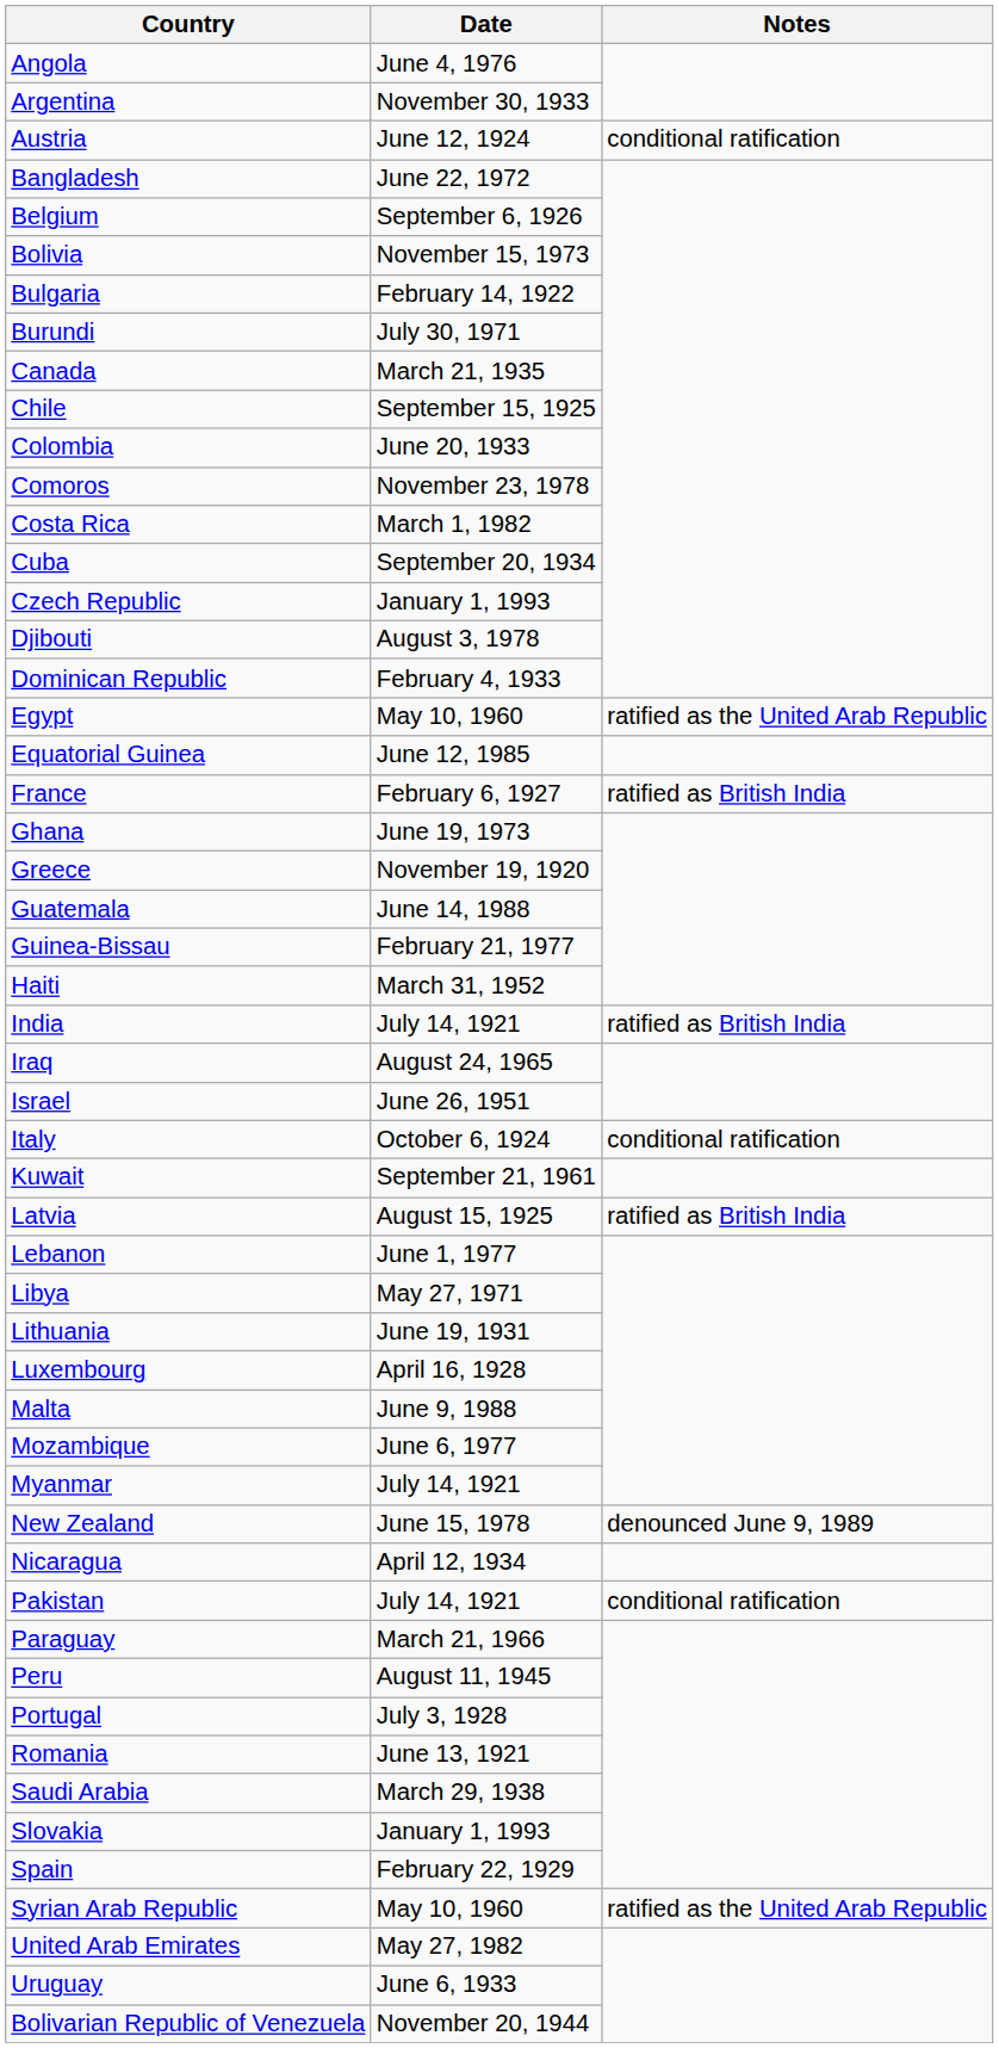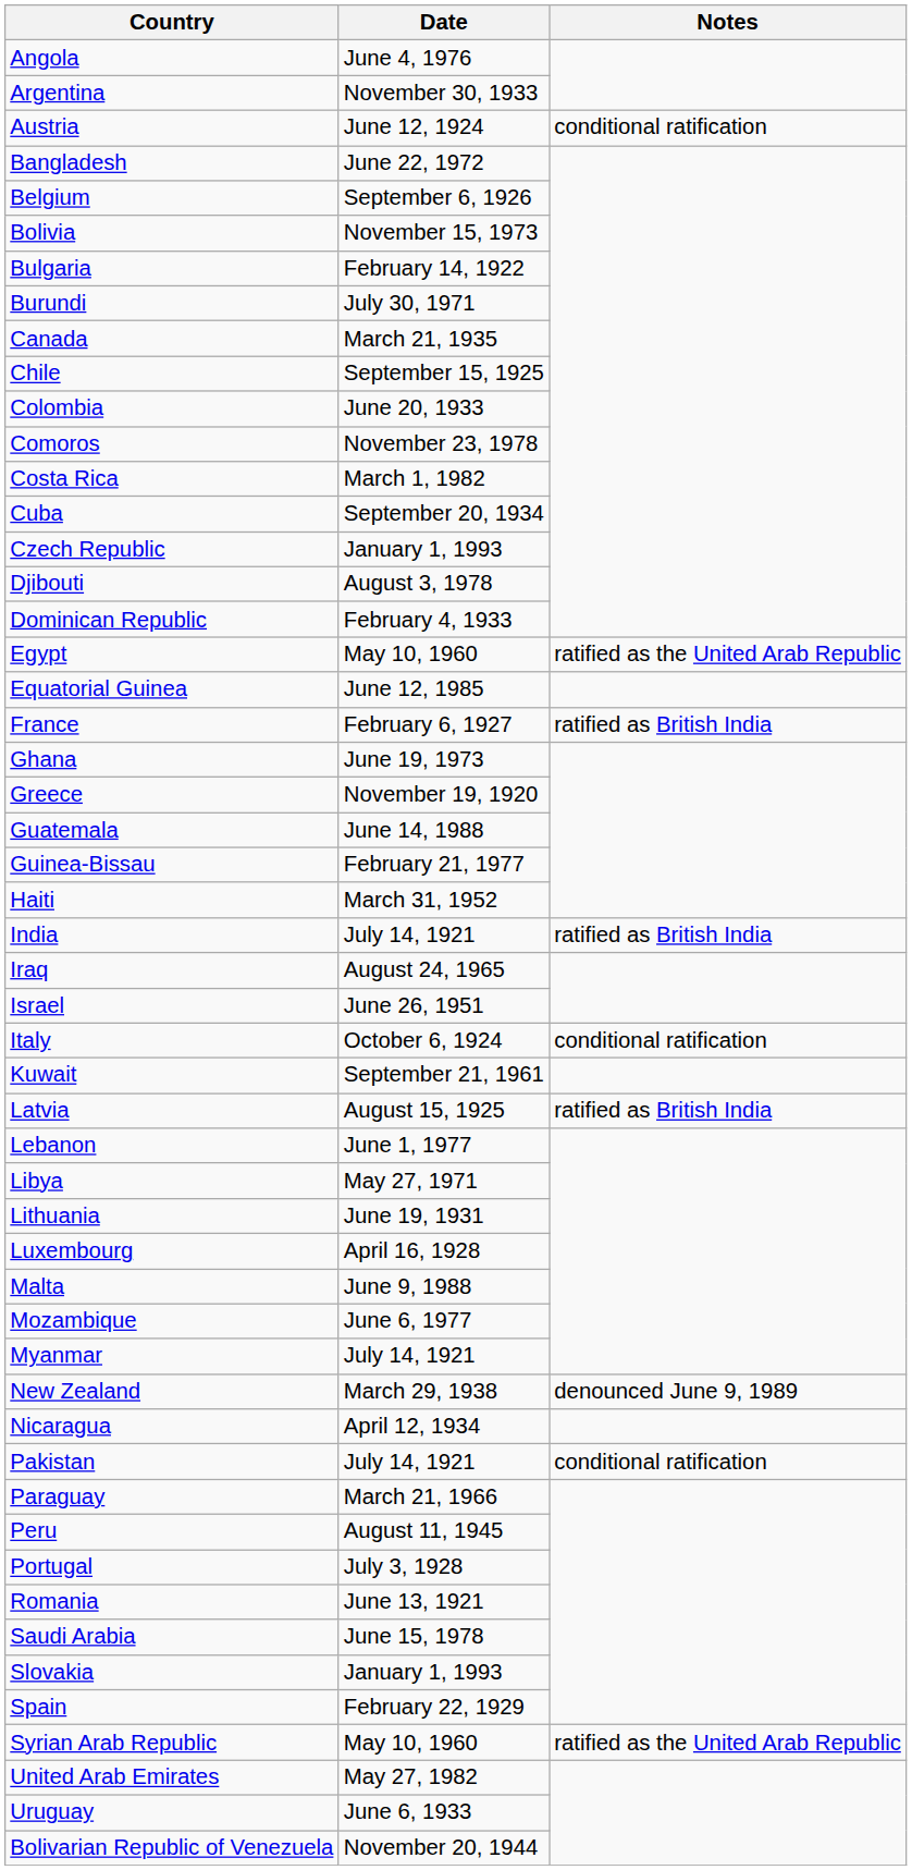New Zealand | Date: June 15, 1978 -> March 29, 1938
Saudi Arabia | Date: March 29, 1938 -> June 15, 1978
